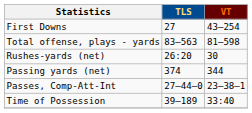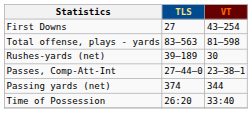Rushes-yards (net) | TLS: 26:20 -> 39–189
rows swapped: Passing yards (net) <-> Passes, Comp-Att-Int
Time of Possession | TLS: 39–189 -> 26:20
